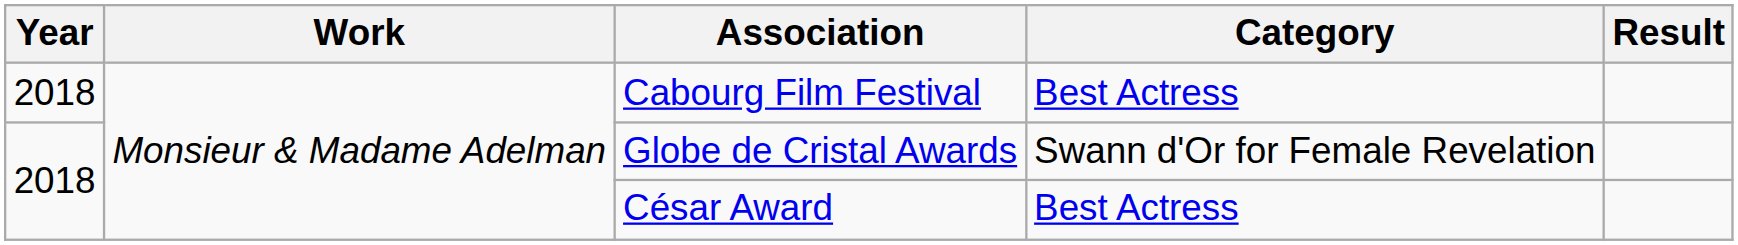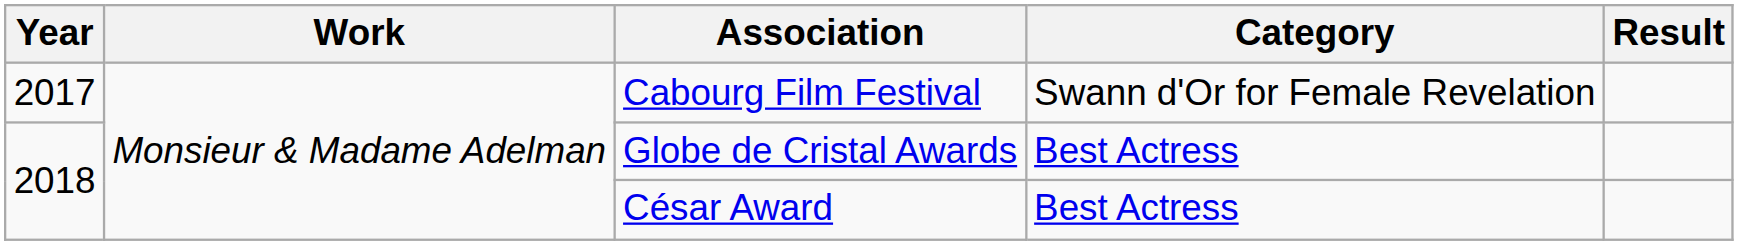Cabourg Film Festival | Year: 2018 -> 2017
Cabourg Film Festival | Category: Best Actress -> Swann d'Or for Female Revelation
Globe de Cristal Awards | Category: Swann d'Or for Female Revelation -> Best Actress
